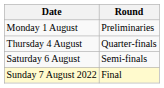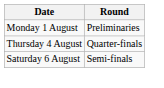- row: Sunday 7 August 2022 | Final
